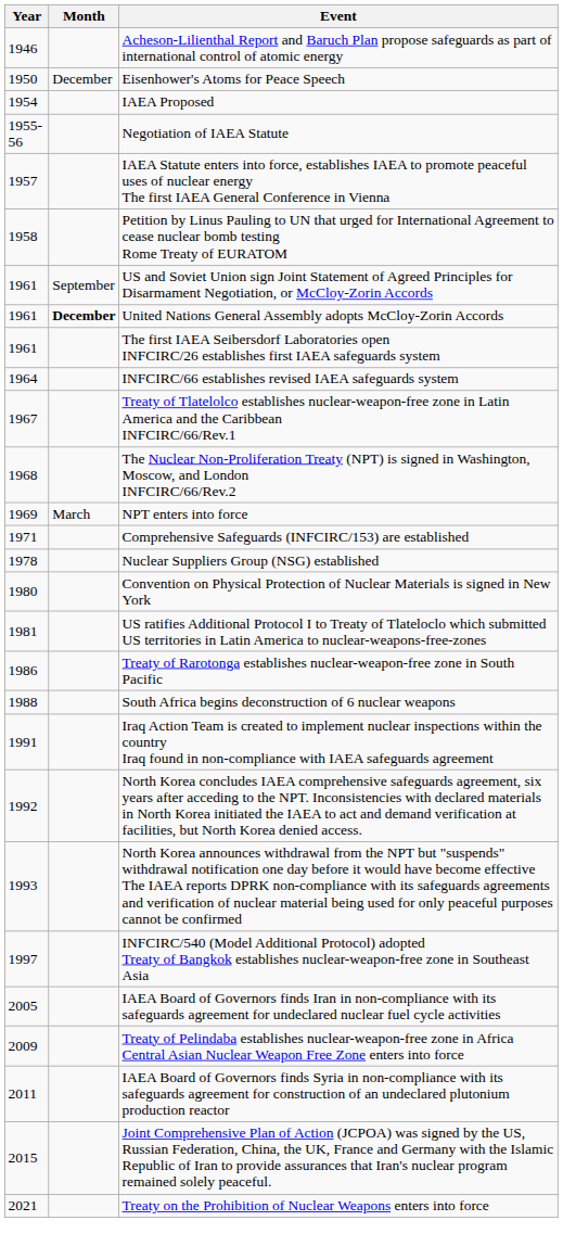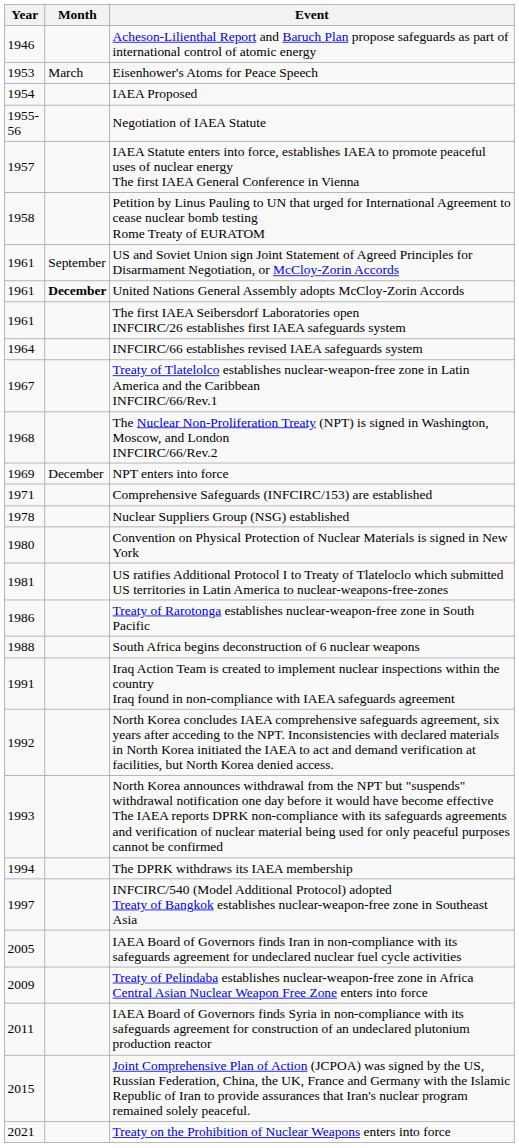Eisenhower's Atoms for Peace Speech | Year: 1950 -> 1953
Eisenhower's Atoms for Peace Speech | Month: December -> March
NPT enters into force | Month: March -> December
+ row: 1994 | The DPRK withdraws its IAEA membership
